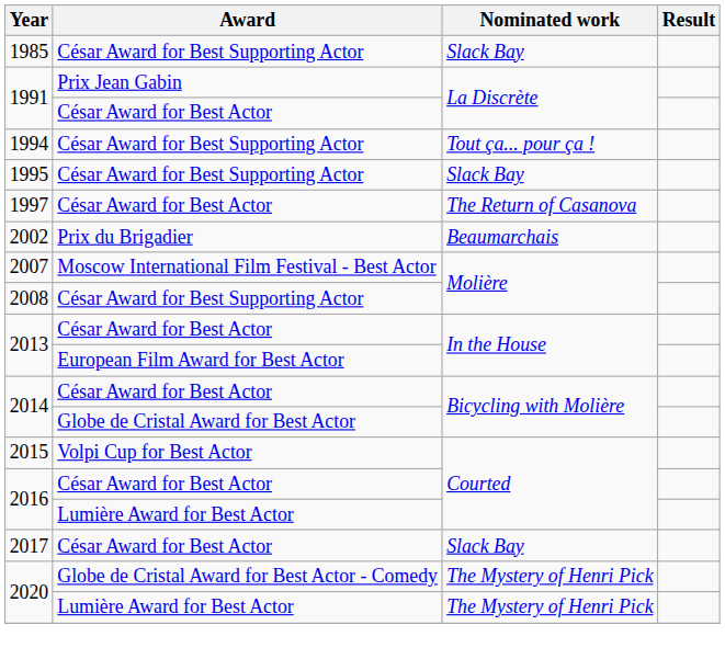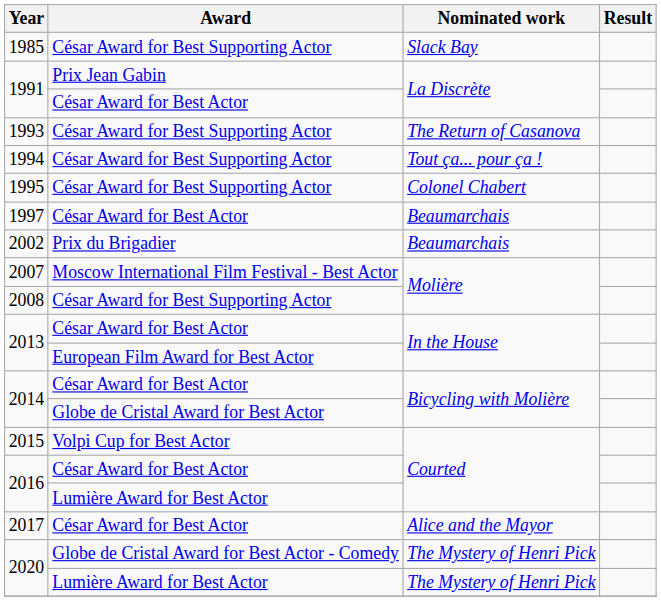+ row: 1993 | César Award for Best Supporting Actor | The Return of Casanova
1995 | Nominated work: Slack Bay -> Colonel Chabert
1997 | Nominated work: The Return of Casanova -> Beaumarchais
2017 | Nominated work: Slack Bay -> Alice and the Mayor
